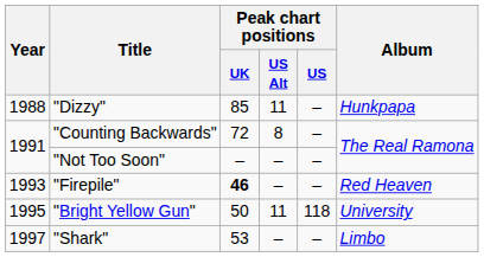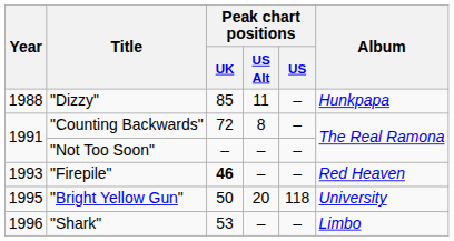"Bright Yellow Gun" | Peak chart positions / US Alt: 11 -> 20
"Shark" | Year: 1997 -> 1996
